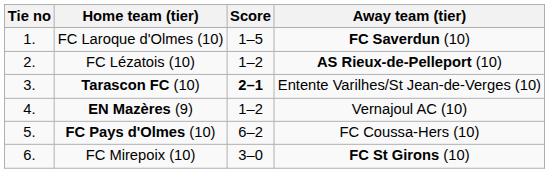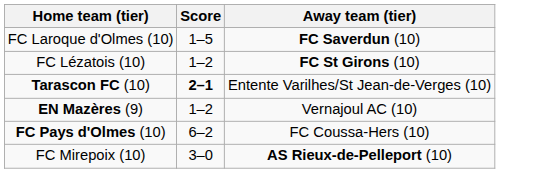- column: Tie no | 1. | 2. | 3. | 4. | 5. | 6.
FC Lézatois (10) | Away team (tier): AS Rieux-de-Pelleport (10) -> FC St Girons (10)
FC Mirepoix (10) | Away team (tier): FC St Girons (10) -> AS Rieux-de-Pelleport (10)
